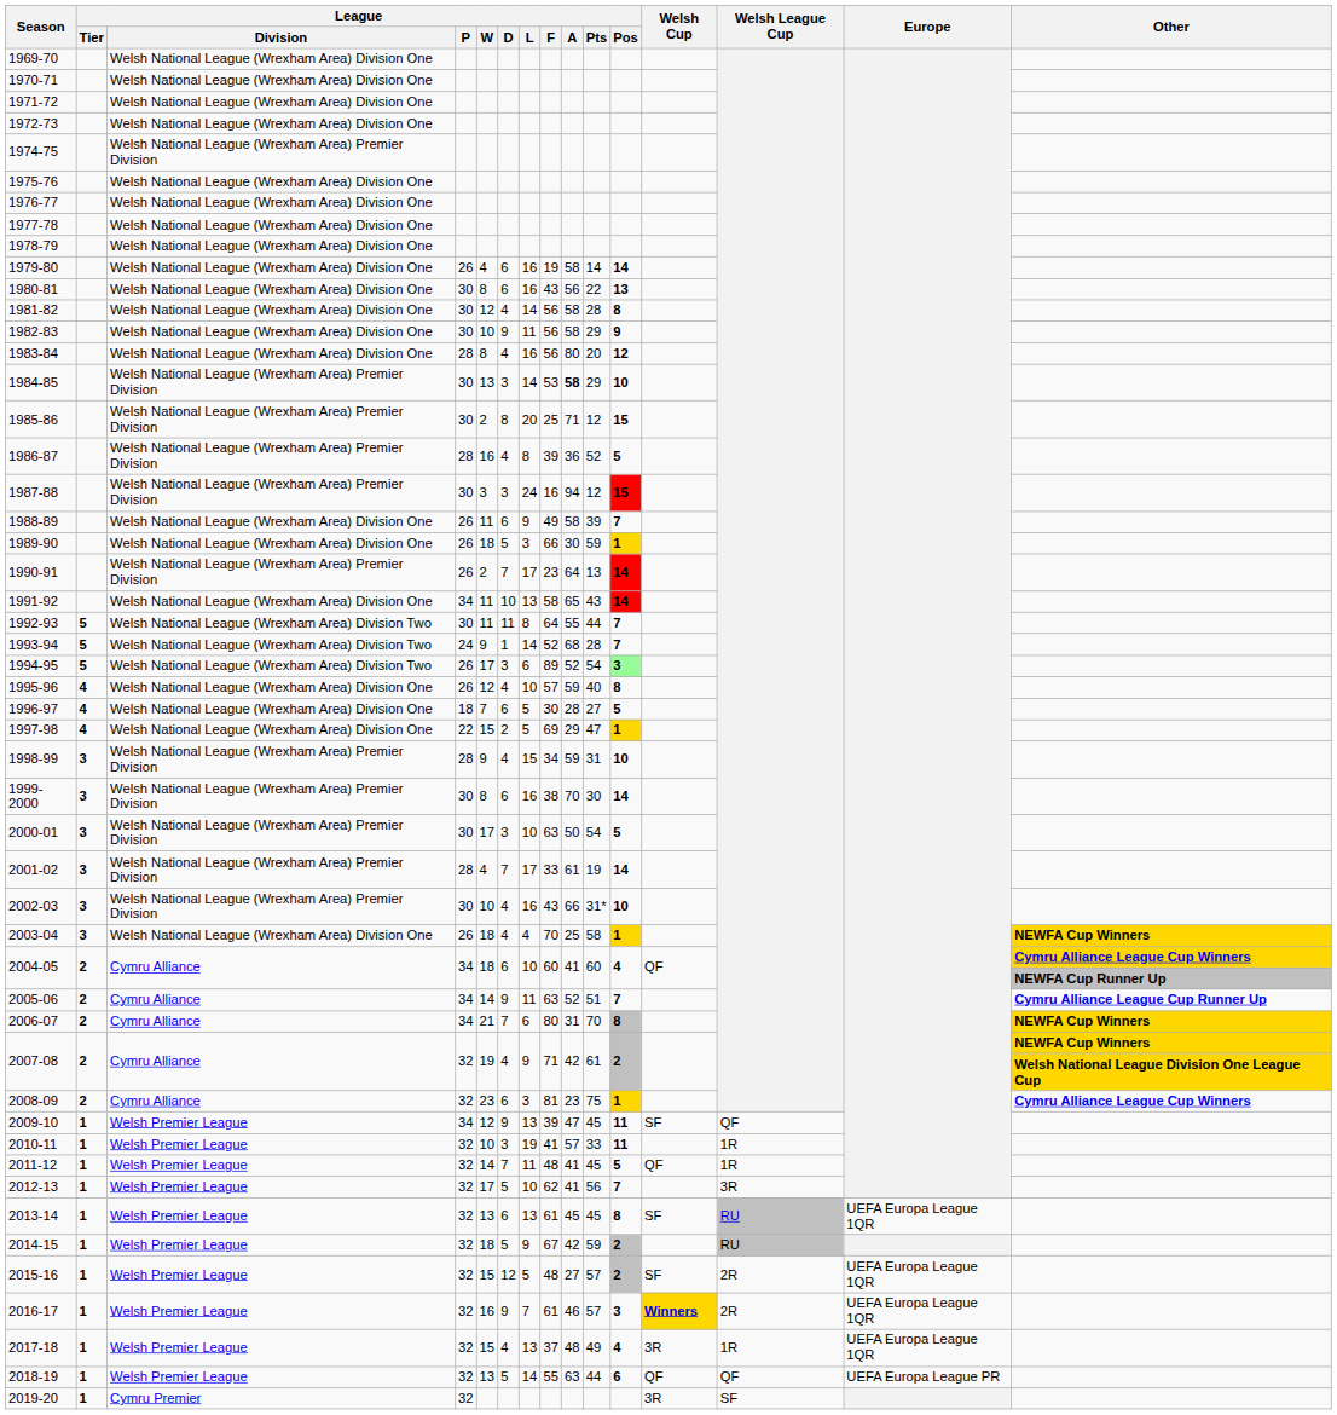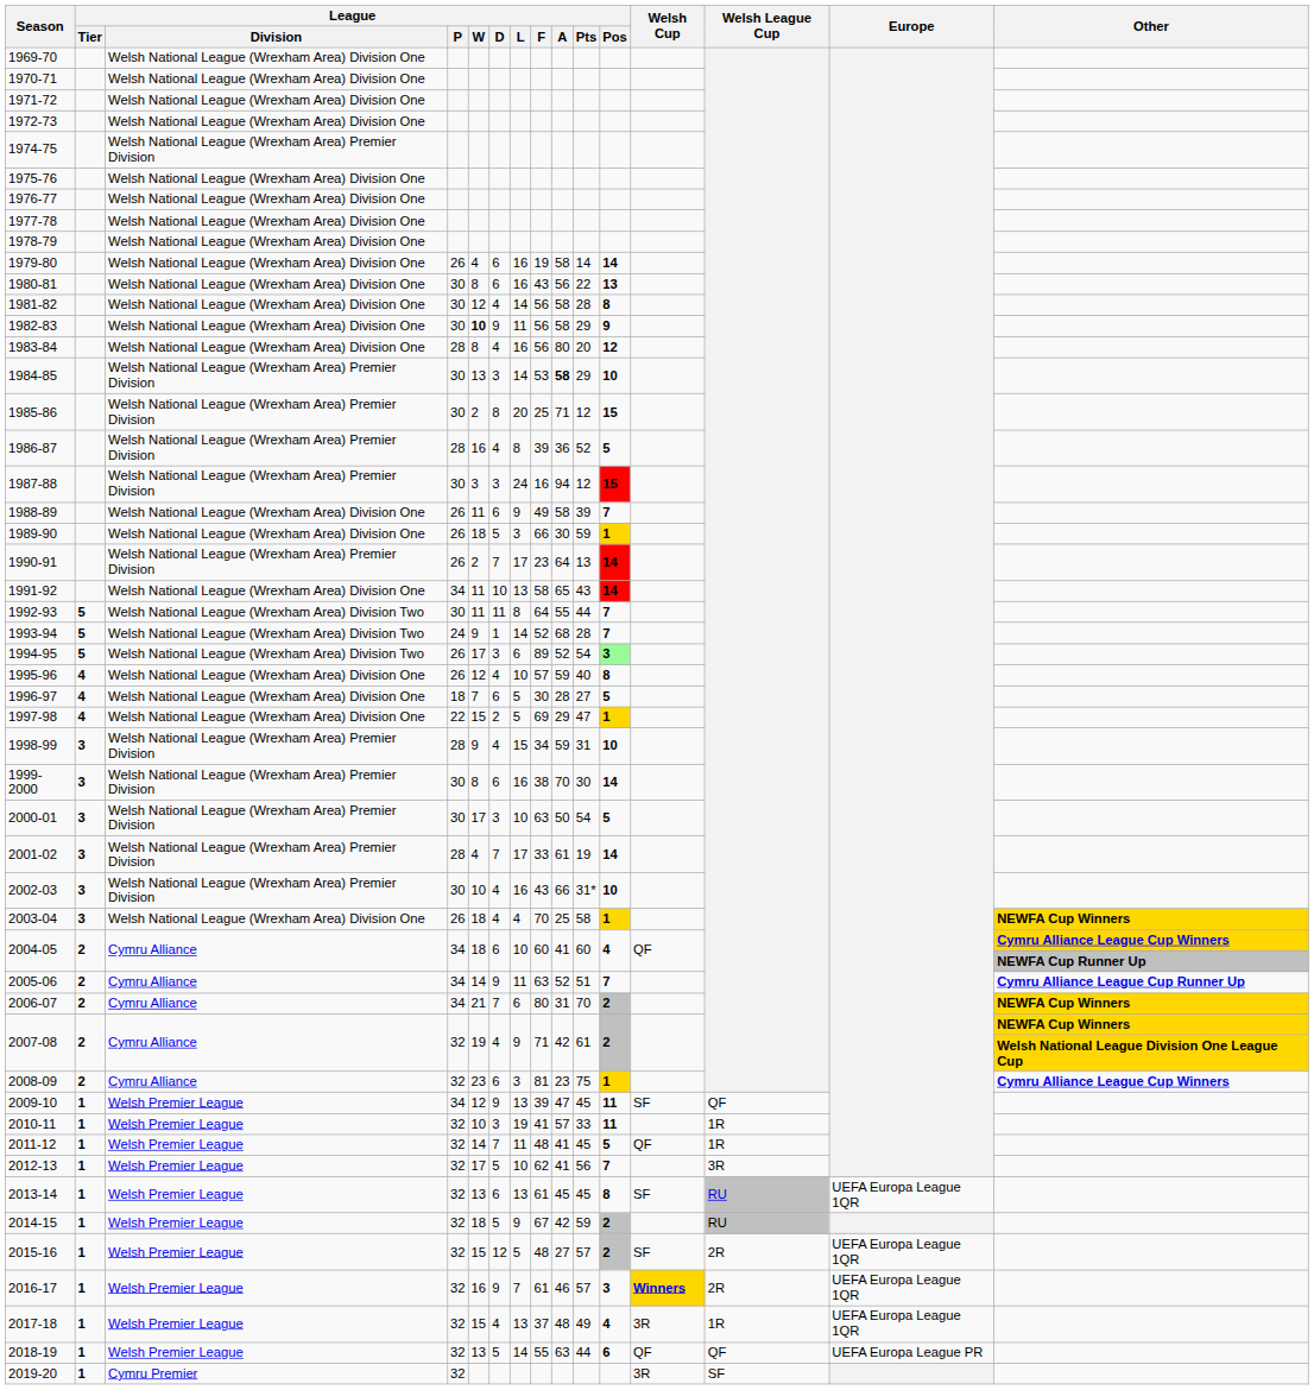1982-83 | League / W: normal -> bold
2006-07 | League / Pos: 8 -> 2
